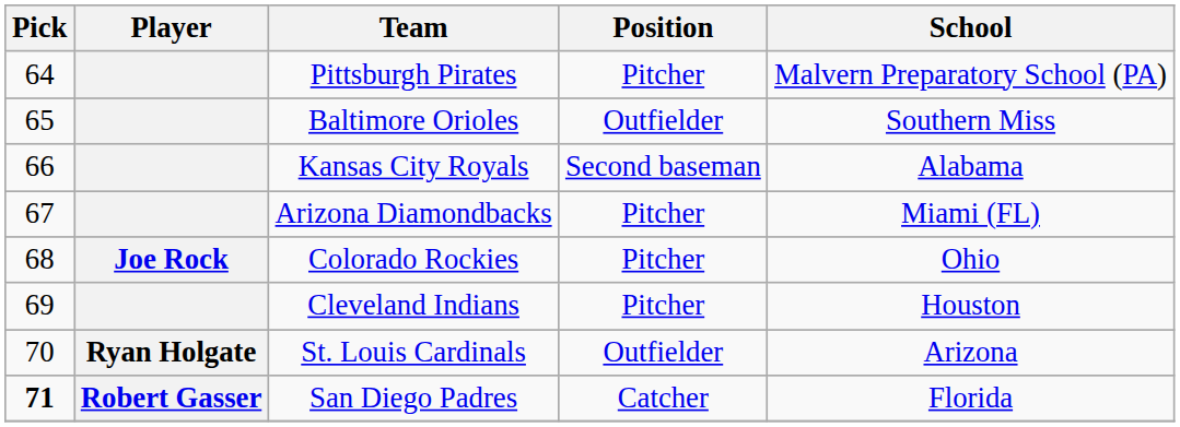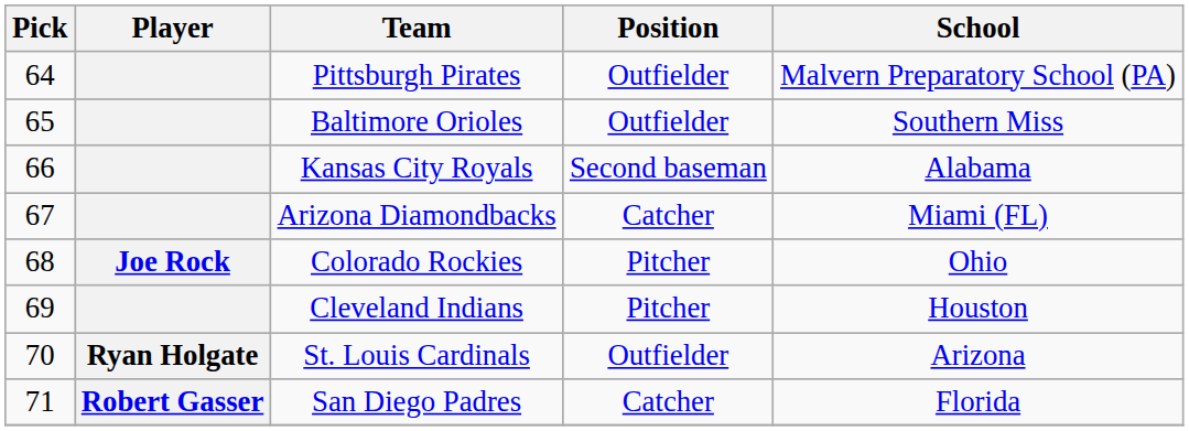Pittsburgh Pirates | Position: Pitcher -> Outfielder
Arizona Diamondbacks | Position: Pitcher -> Catcher
San Diego Padres | Pick: bold -> normal
